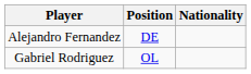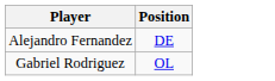- column: Nationality
